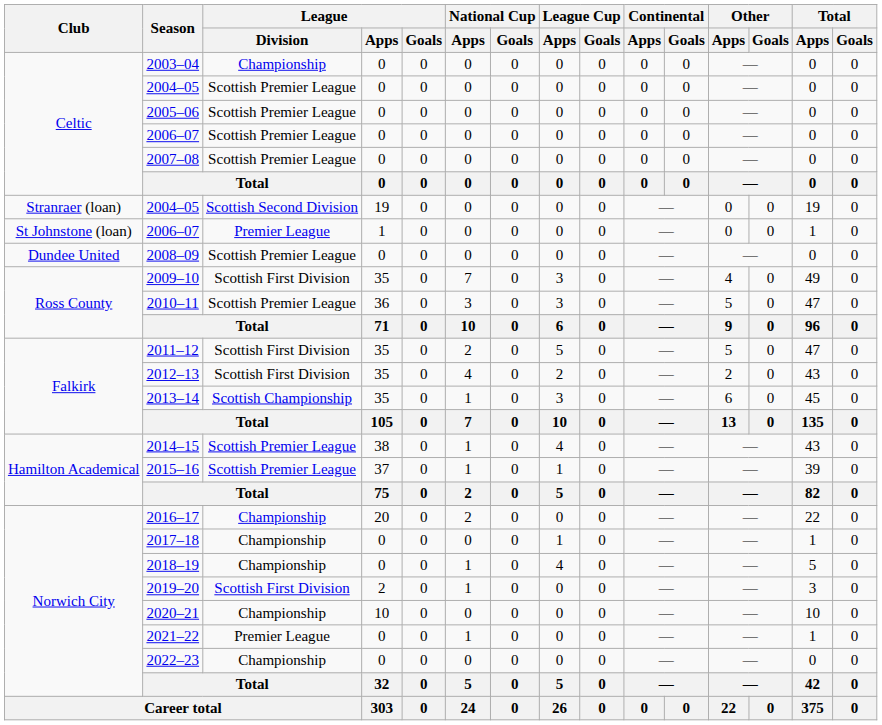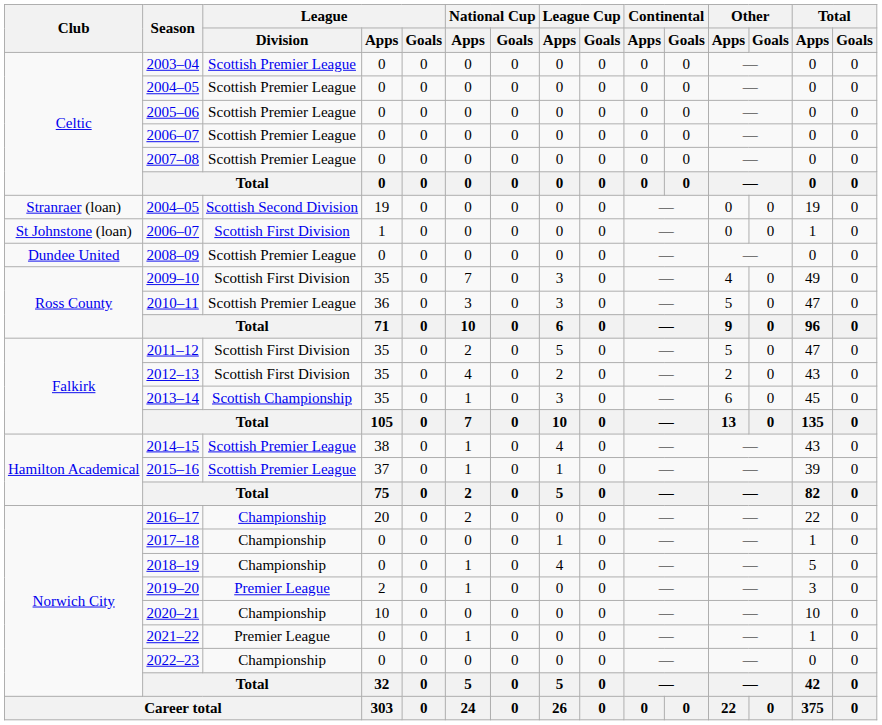2003–04 | League / Division: Championship -> Scottish Premier League
2006–07 / 1 | League / Division: Premier League -> Scottish First Division
2019–20 | League / Division: Scottish First Division -> Premier League
